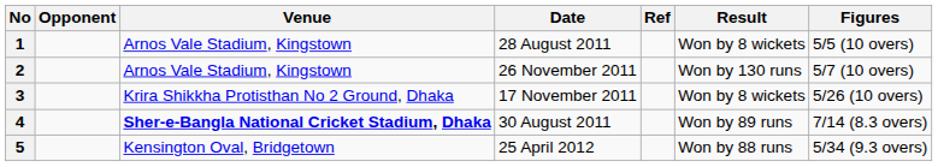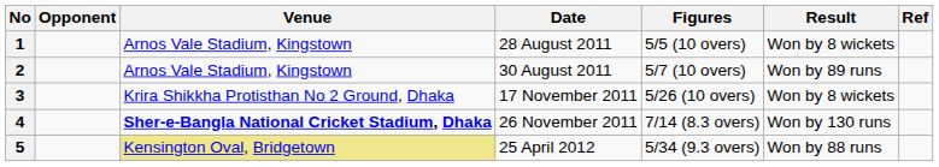columns swapped: Figures <-> Ref
2 | Date: 26 November 2011 -> 30 August 2011
2 | Result: Won by 130 runs -> Won by 89 runs
4 | Date: 30 August 2011 -> 26 November 2011
4 | Result: Won by 89 runs -> Won by 130 runs
5 | Venue: no background -> khaki background
